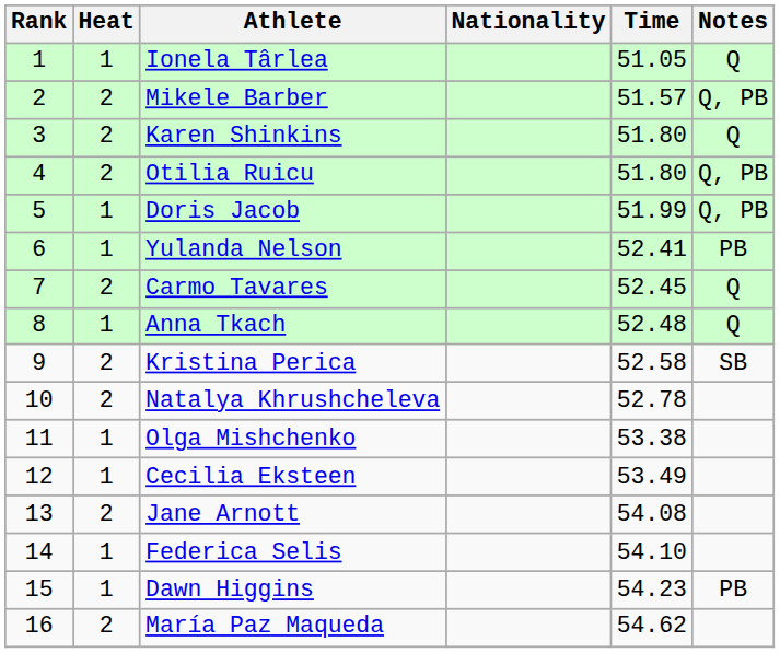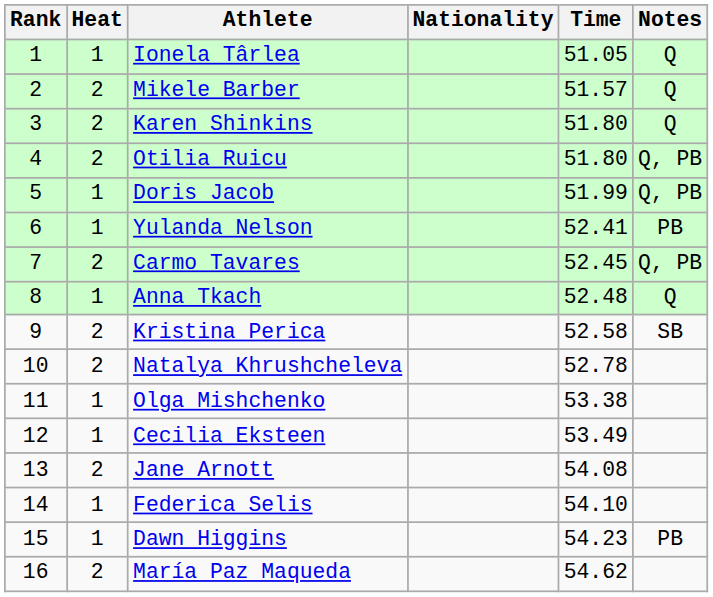Mikele Barber | Notes: Q, PB -> Q
Carmo Tavares | Notes: Q -> Q, PB
